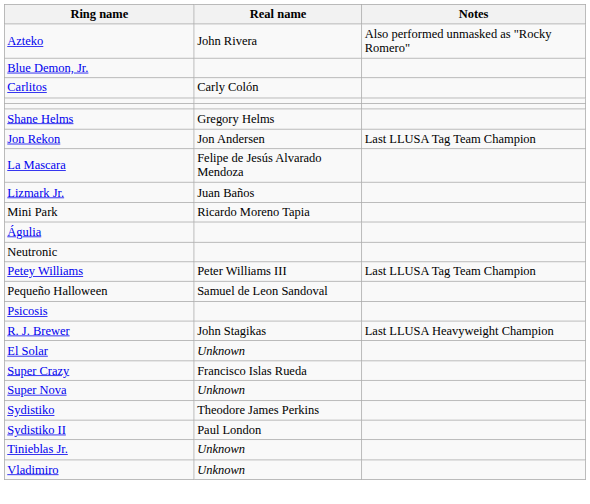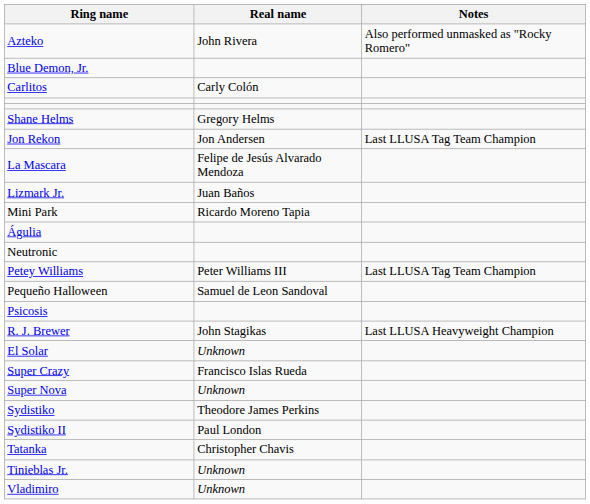+ row: Tatanka | Christopher Chavis
